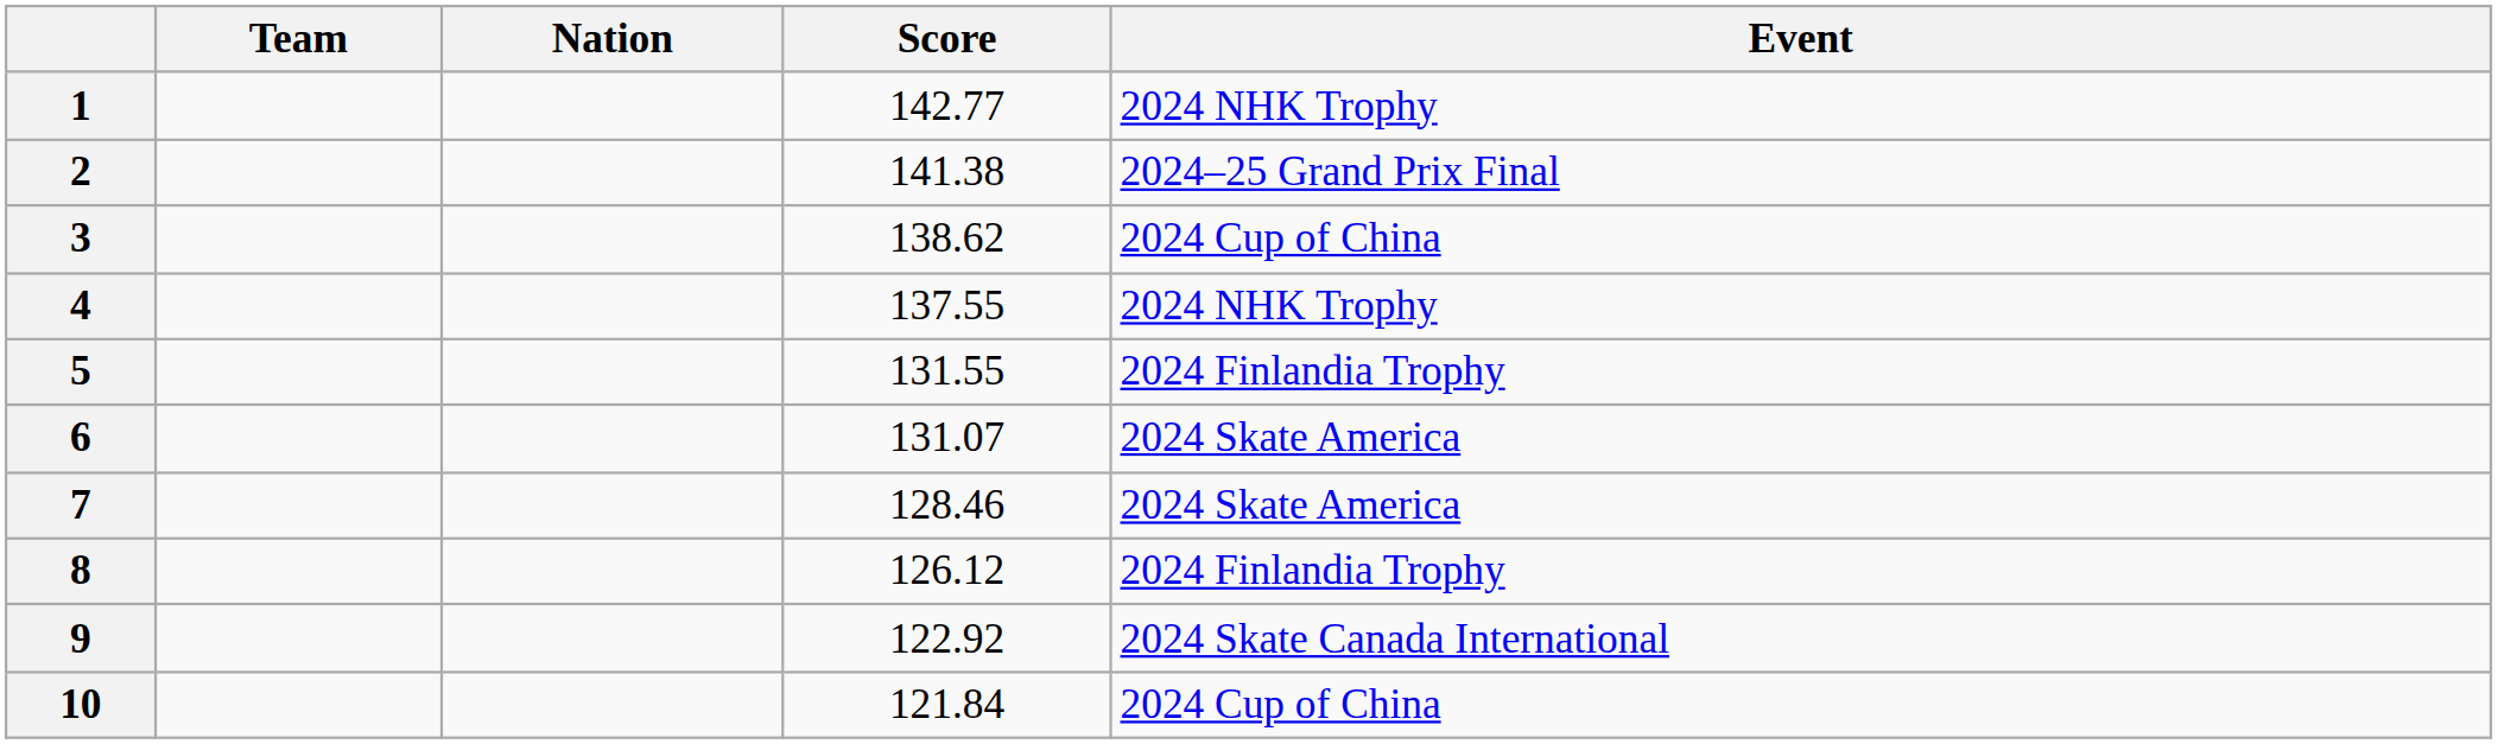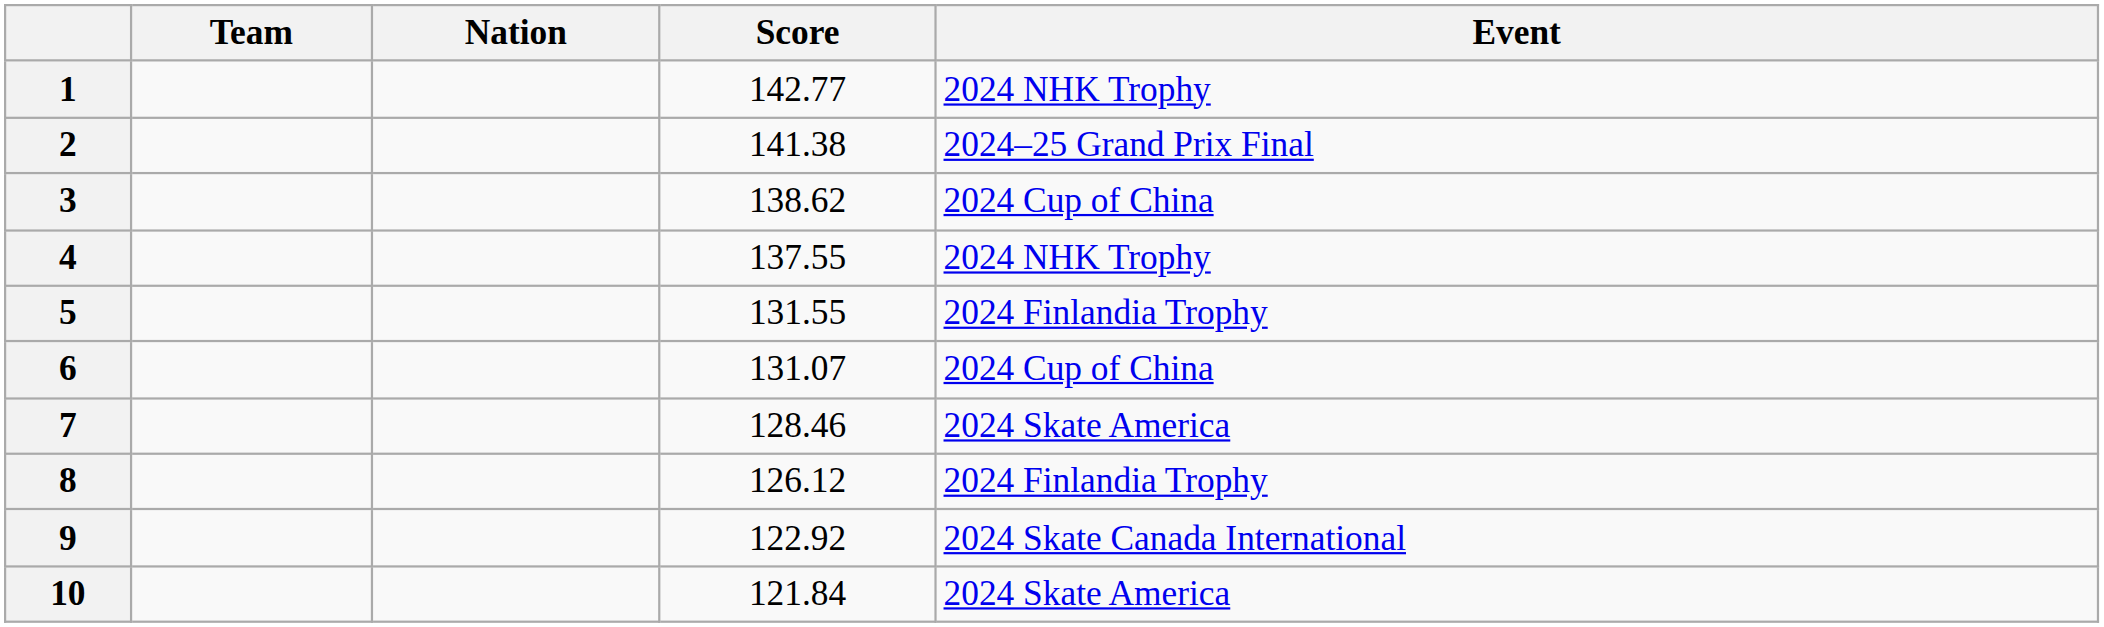6 | Event: 2024 Skate America -> 2024 Cup of China
10 | Event: 2024 Cup of China -> 2024 Skate America
